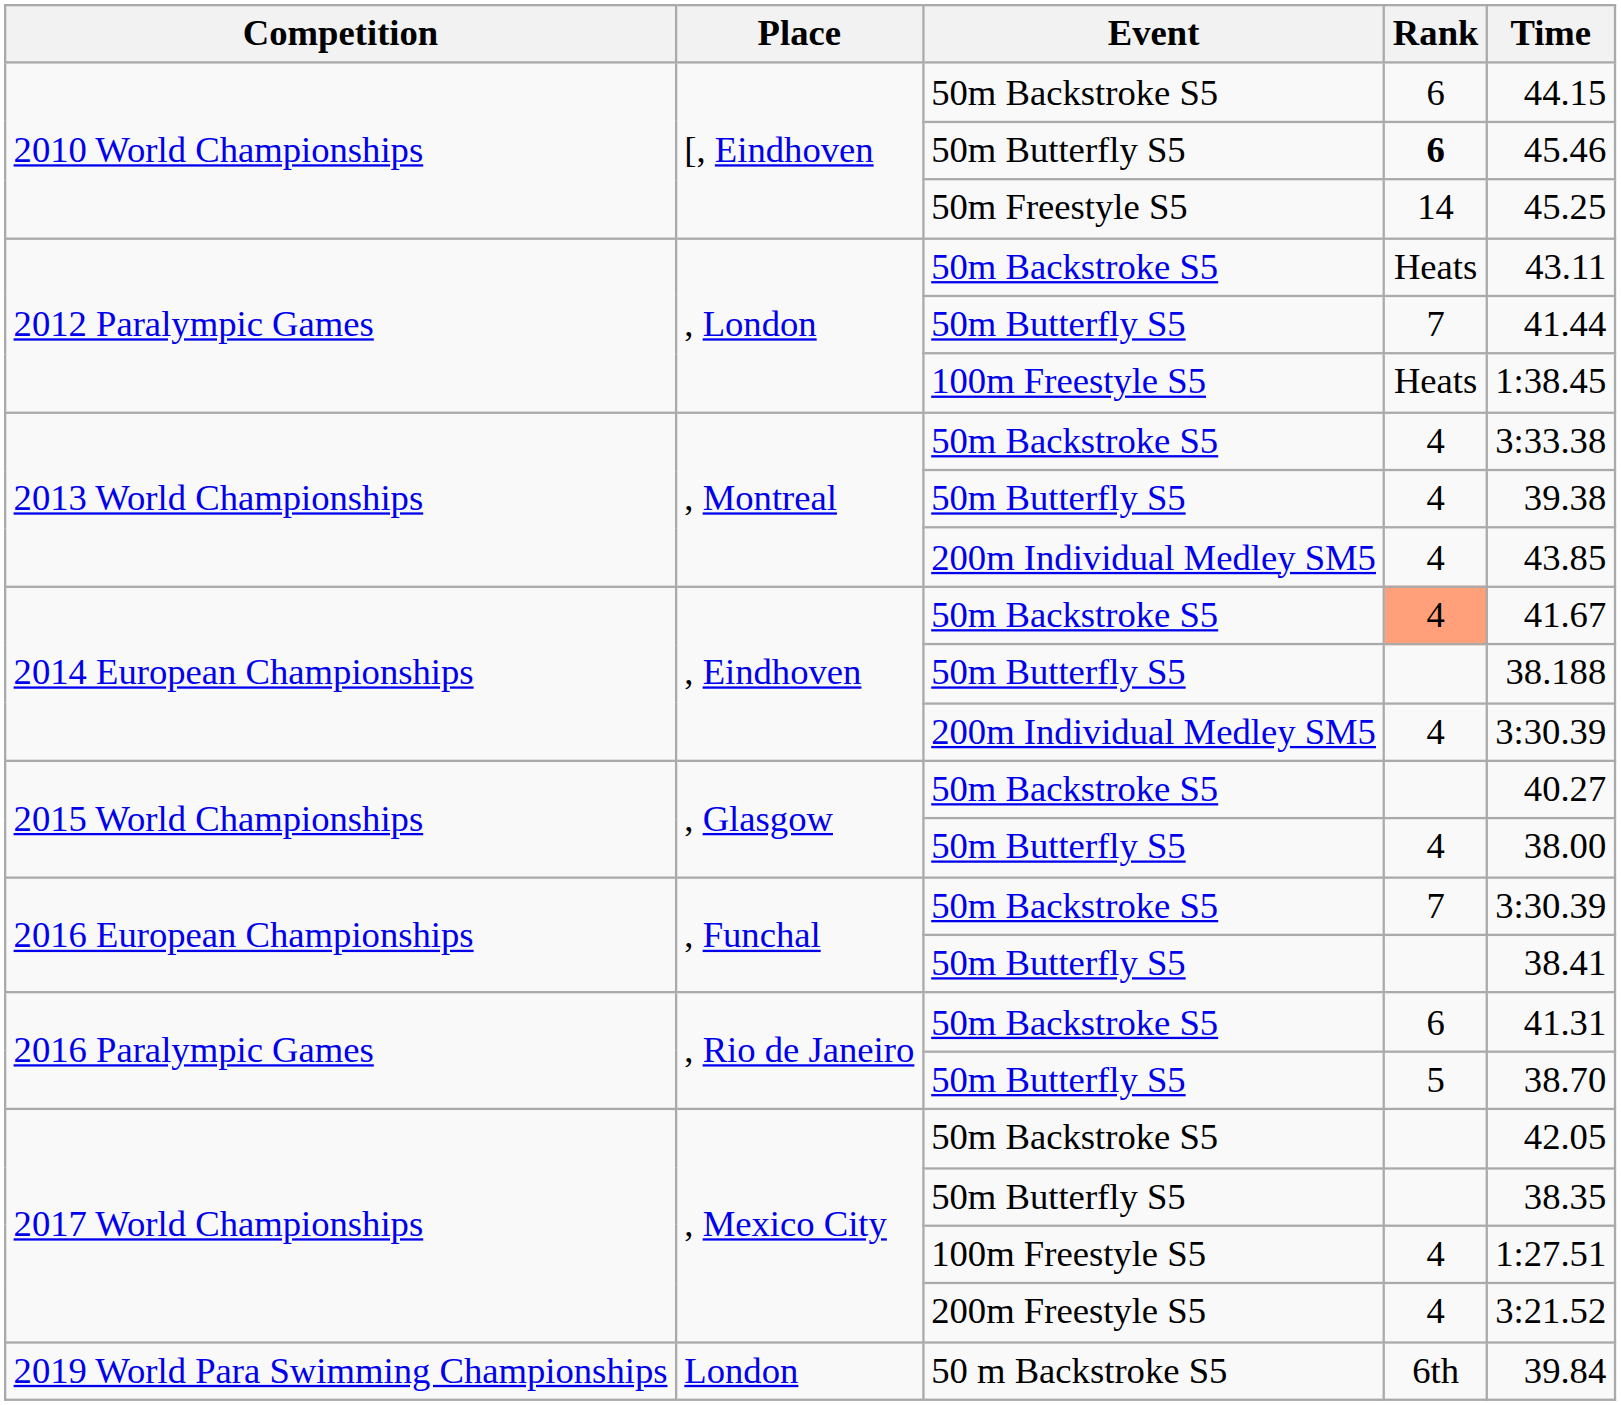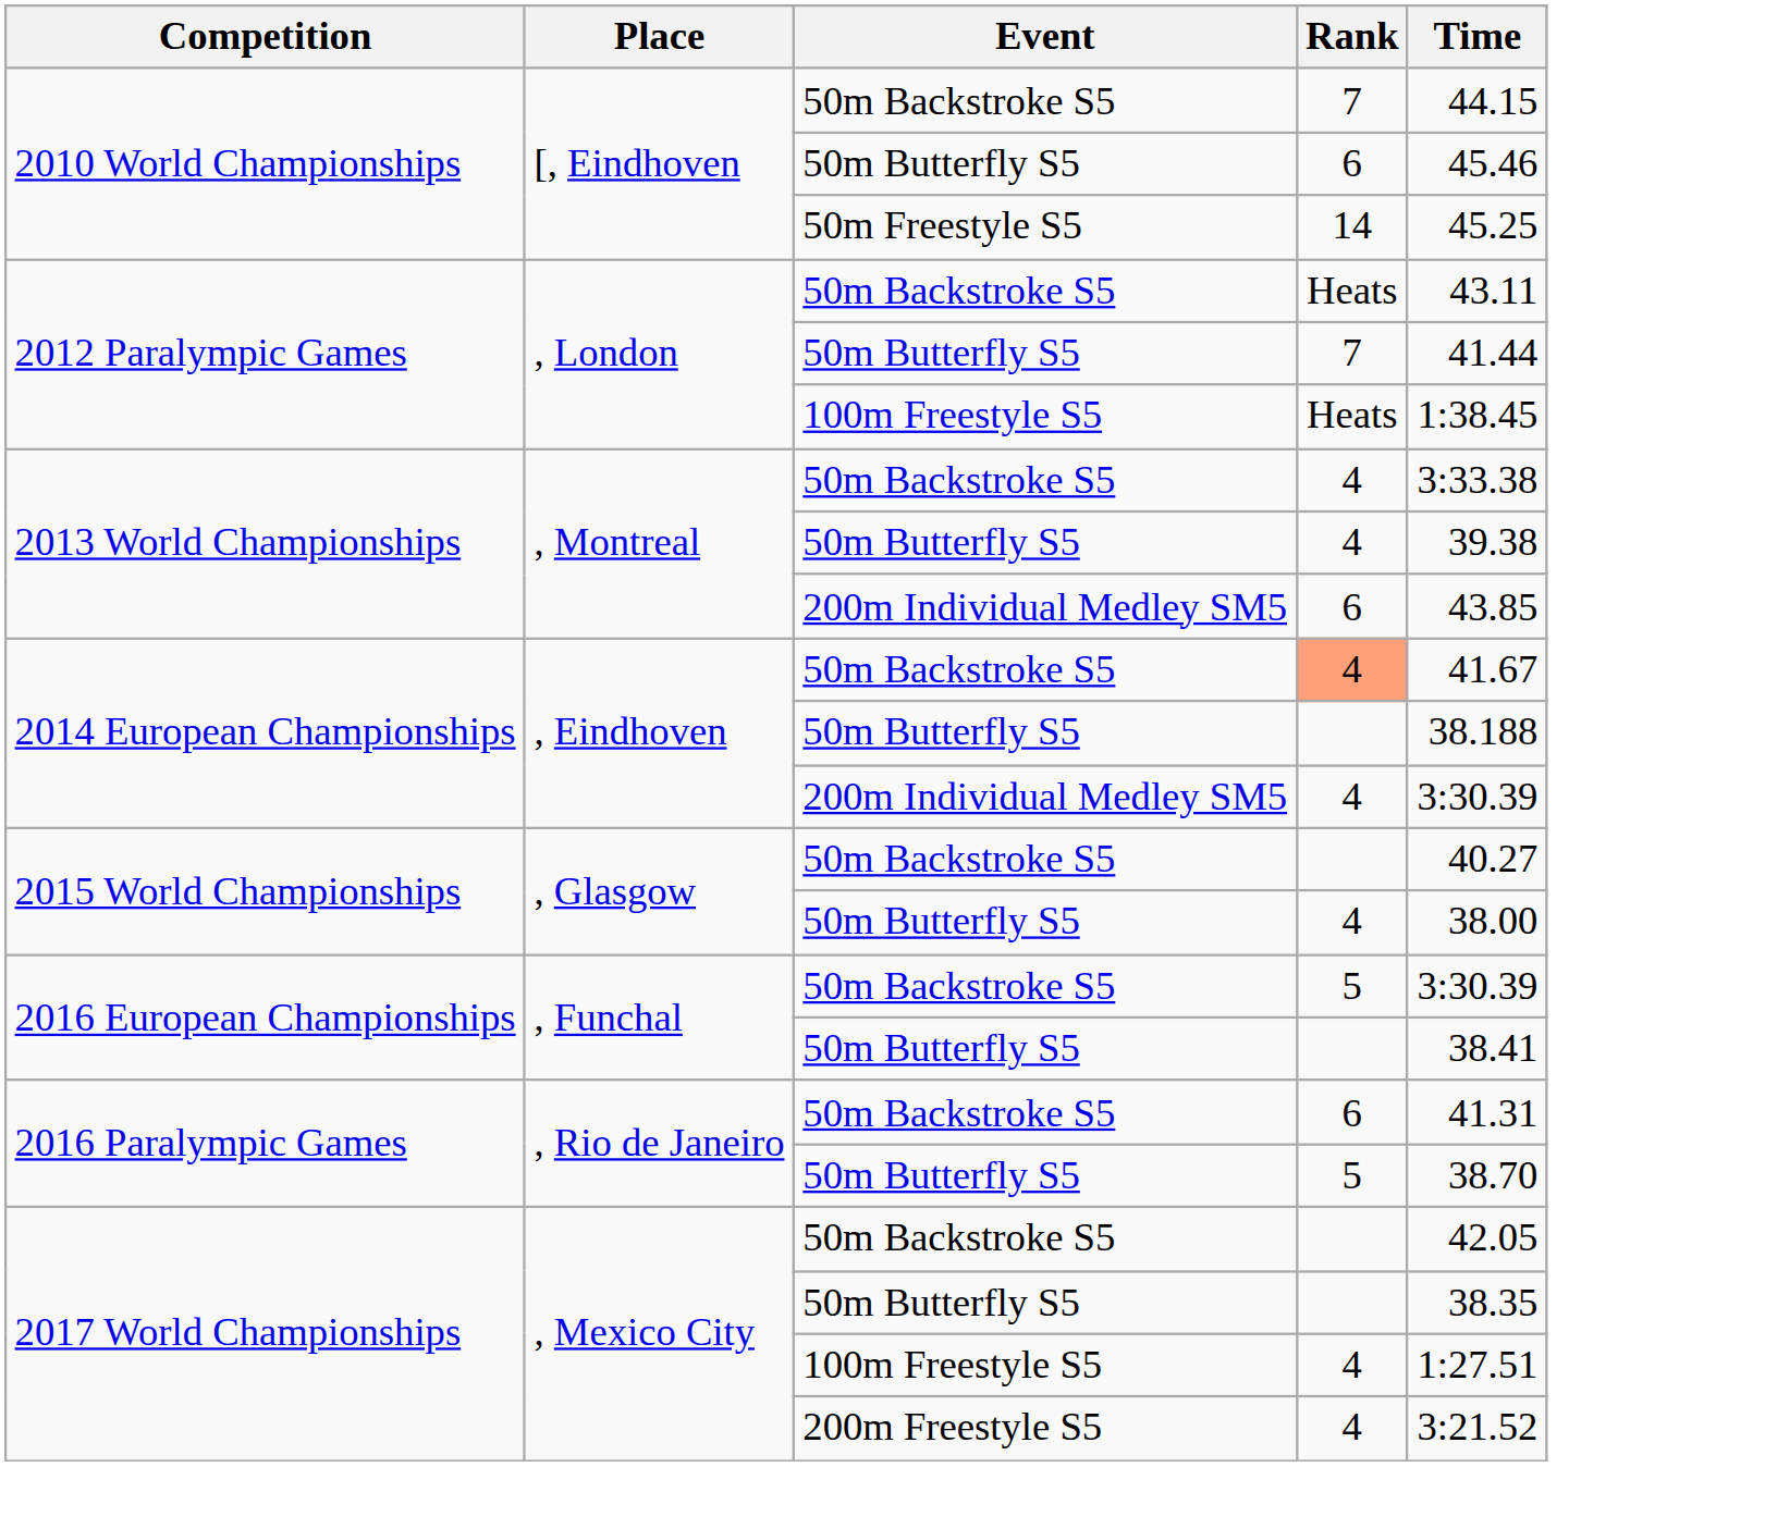2010 World Championships / 50m Backstroke S5 | Rank: 6 -> 7
2010 World Championships / 50m Butterfly S5 | Rank: bold -> normal
2013 World Championships / 200m Individual Medley SM5 | Rank: 4 -> 6
2016 European Championships / 50m Backstroke S5 | Rank: 7 -> 5
- row: 2019 World Para Swimming Championships | London | 50 m Backstroke S5 | 6th | 39.84
